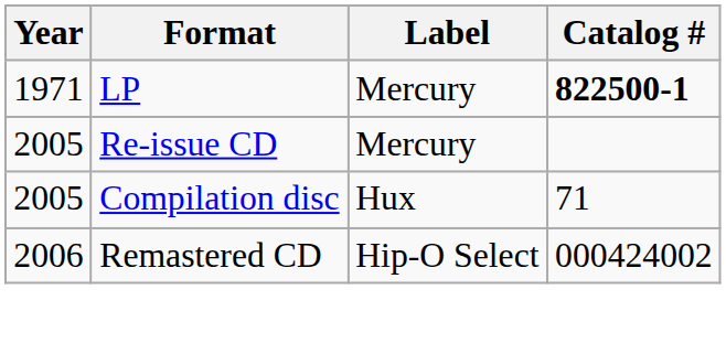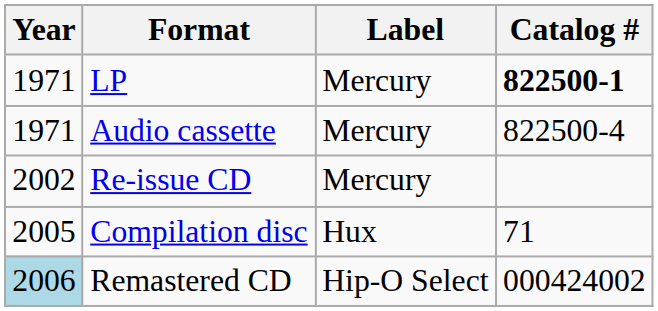+ row: 1971 | Audio cassette | Mercury | 822500-4
Re-issue CD | Year: 2005 -> 2002
Remastered CD | Year: no background -> lightblue background
